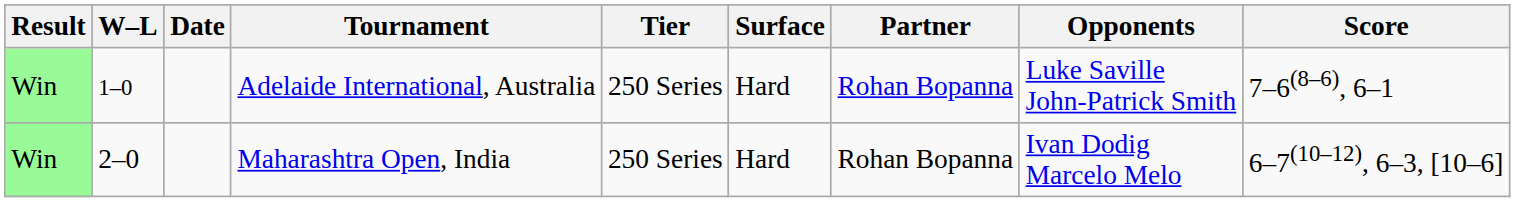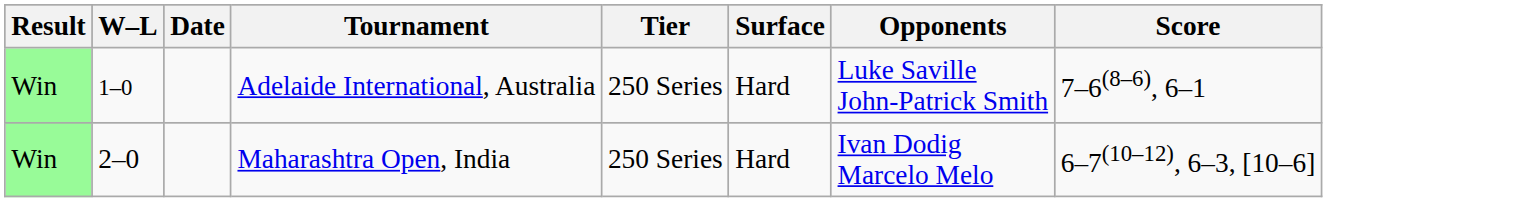- column: Partner | Rohan Bopanna | Rohan Bopanna
